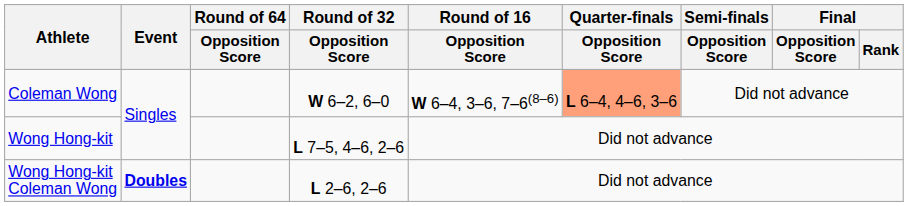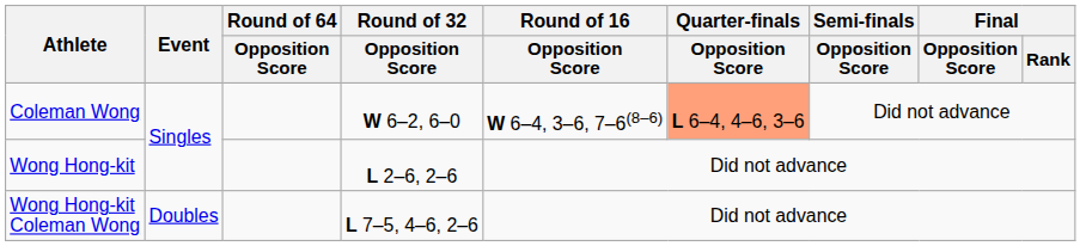Wong Hong-kit | Round of 32 / Opposition Score: L 7–5, 4–6, 2–6 -> L 2–6, 2–6
Wong Hong-kit Coleman Wong | Event: bold -> normal
Wong Hong-kit Coleman Wong | Round of 32 / Opposition Score: L 2–6, 2–6 -> L 7–5, 4–6, 2–6
